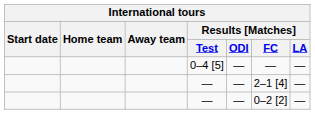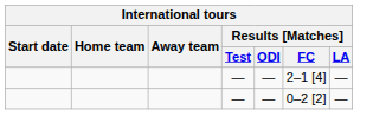- row: 0–4 [5] | — | — | —
